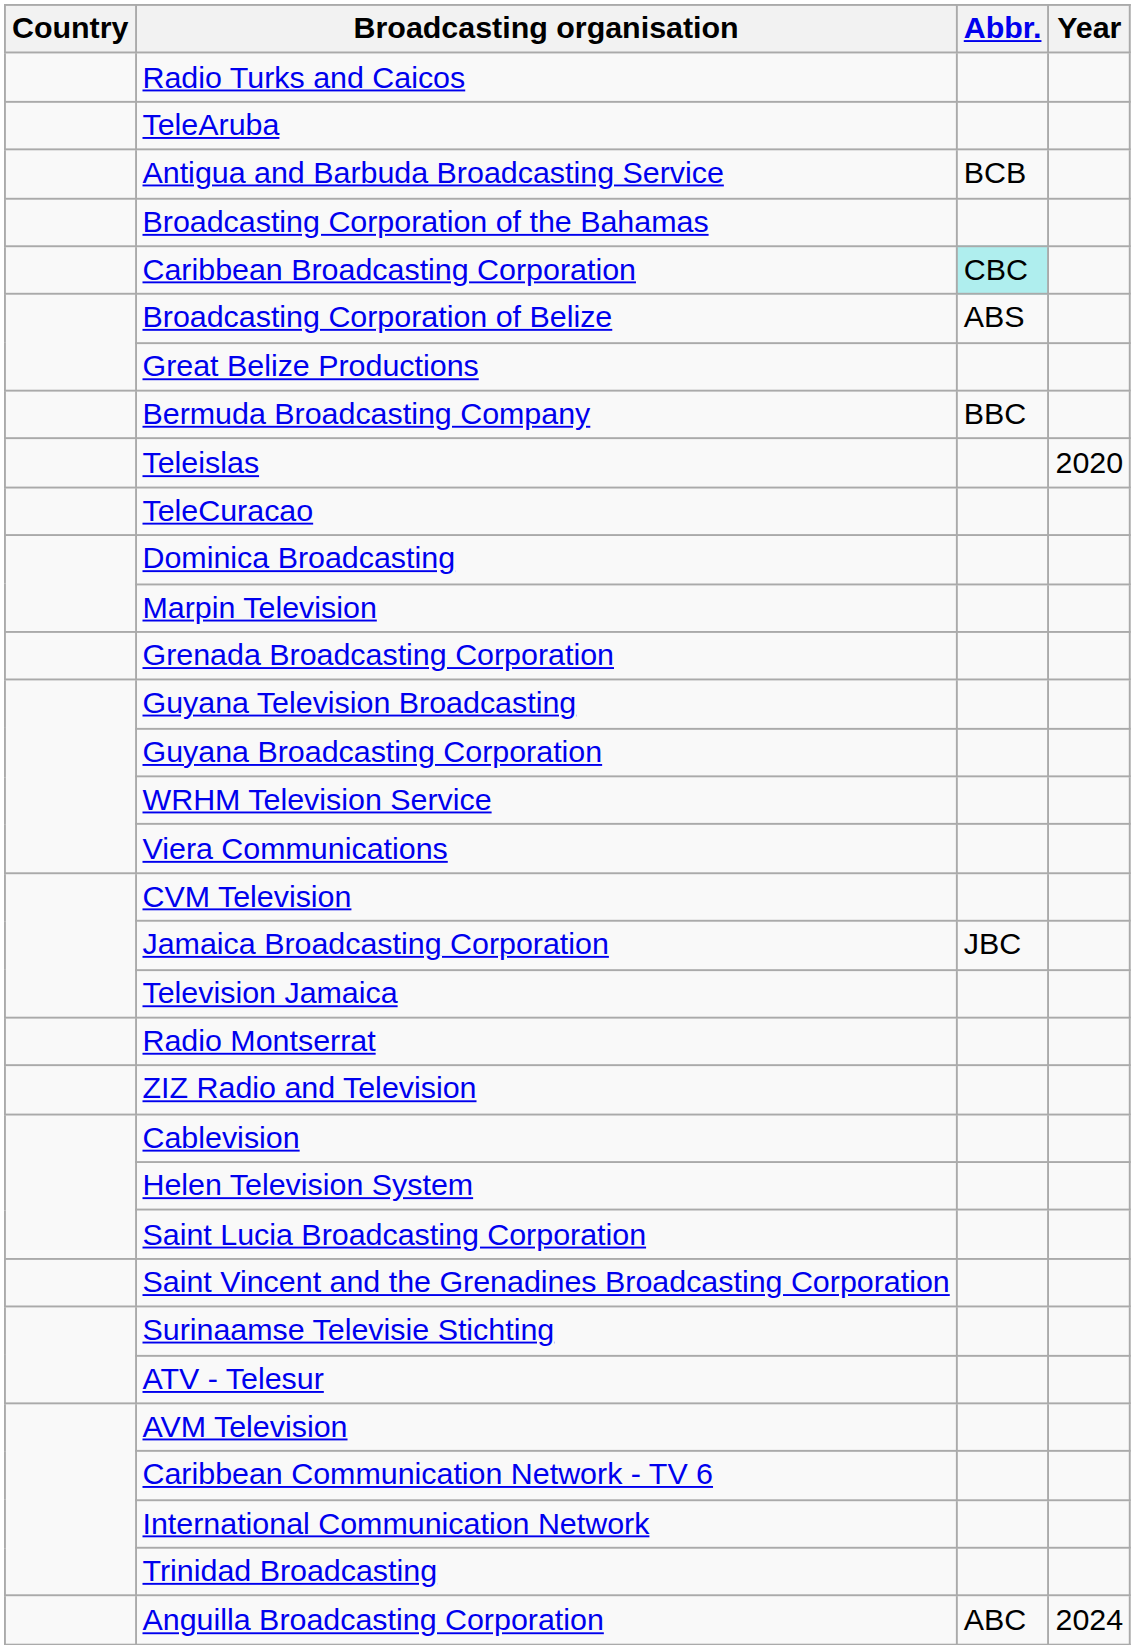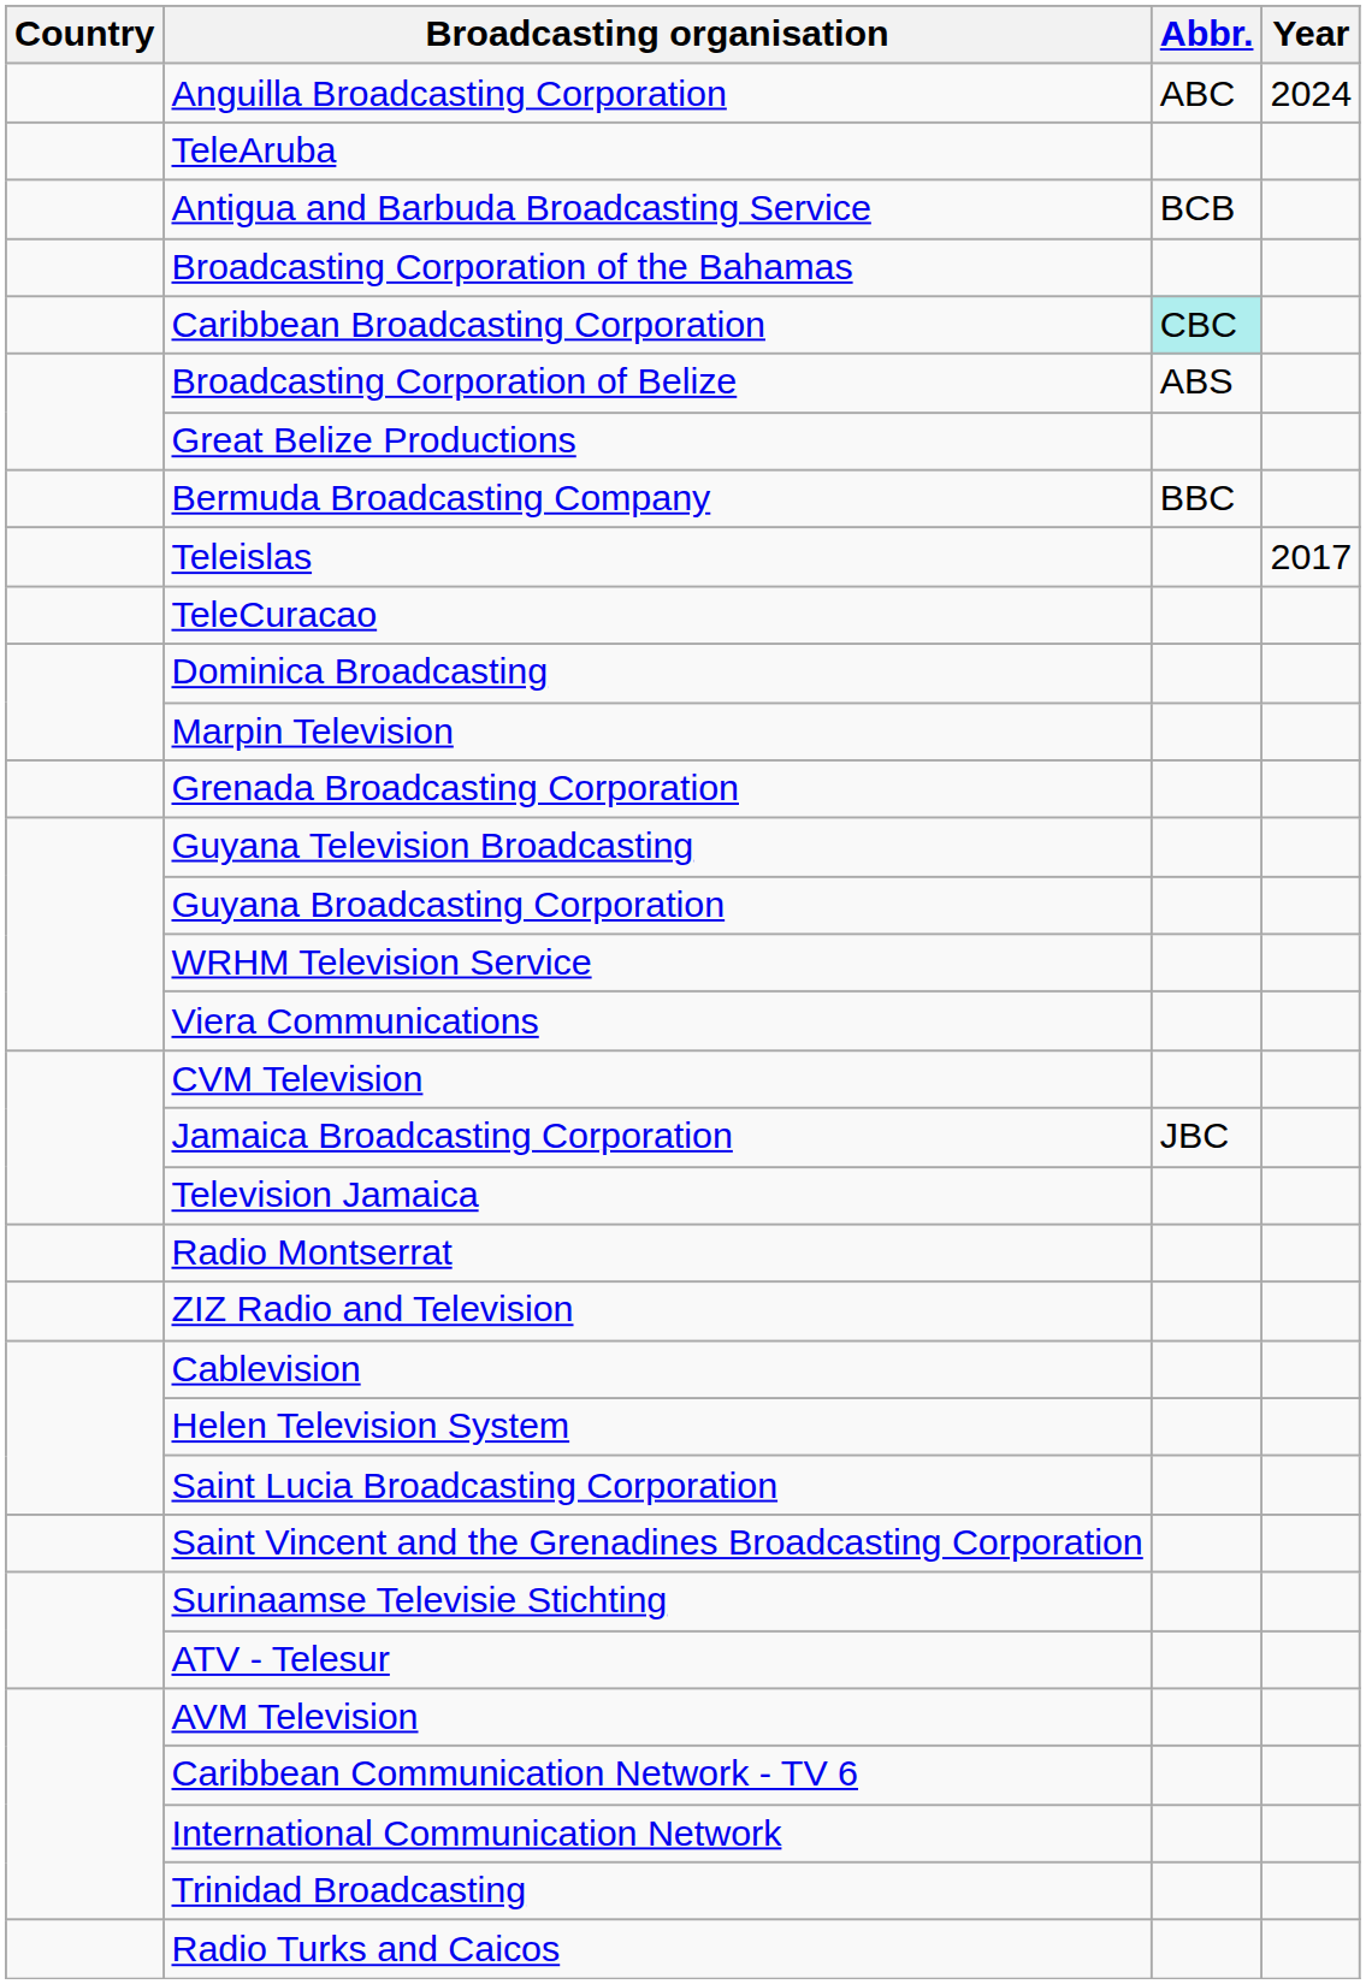rows swapped: Anguilla Broadcasting Corporation <-> Radio Turks and Caicos
Teleislas | Year: 2020 -> 2017
